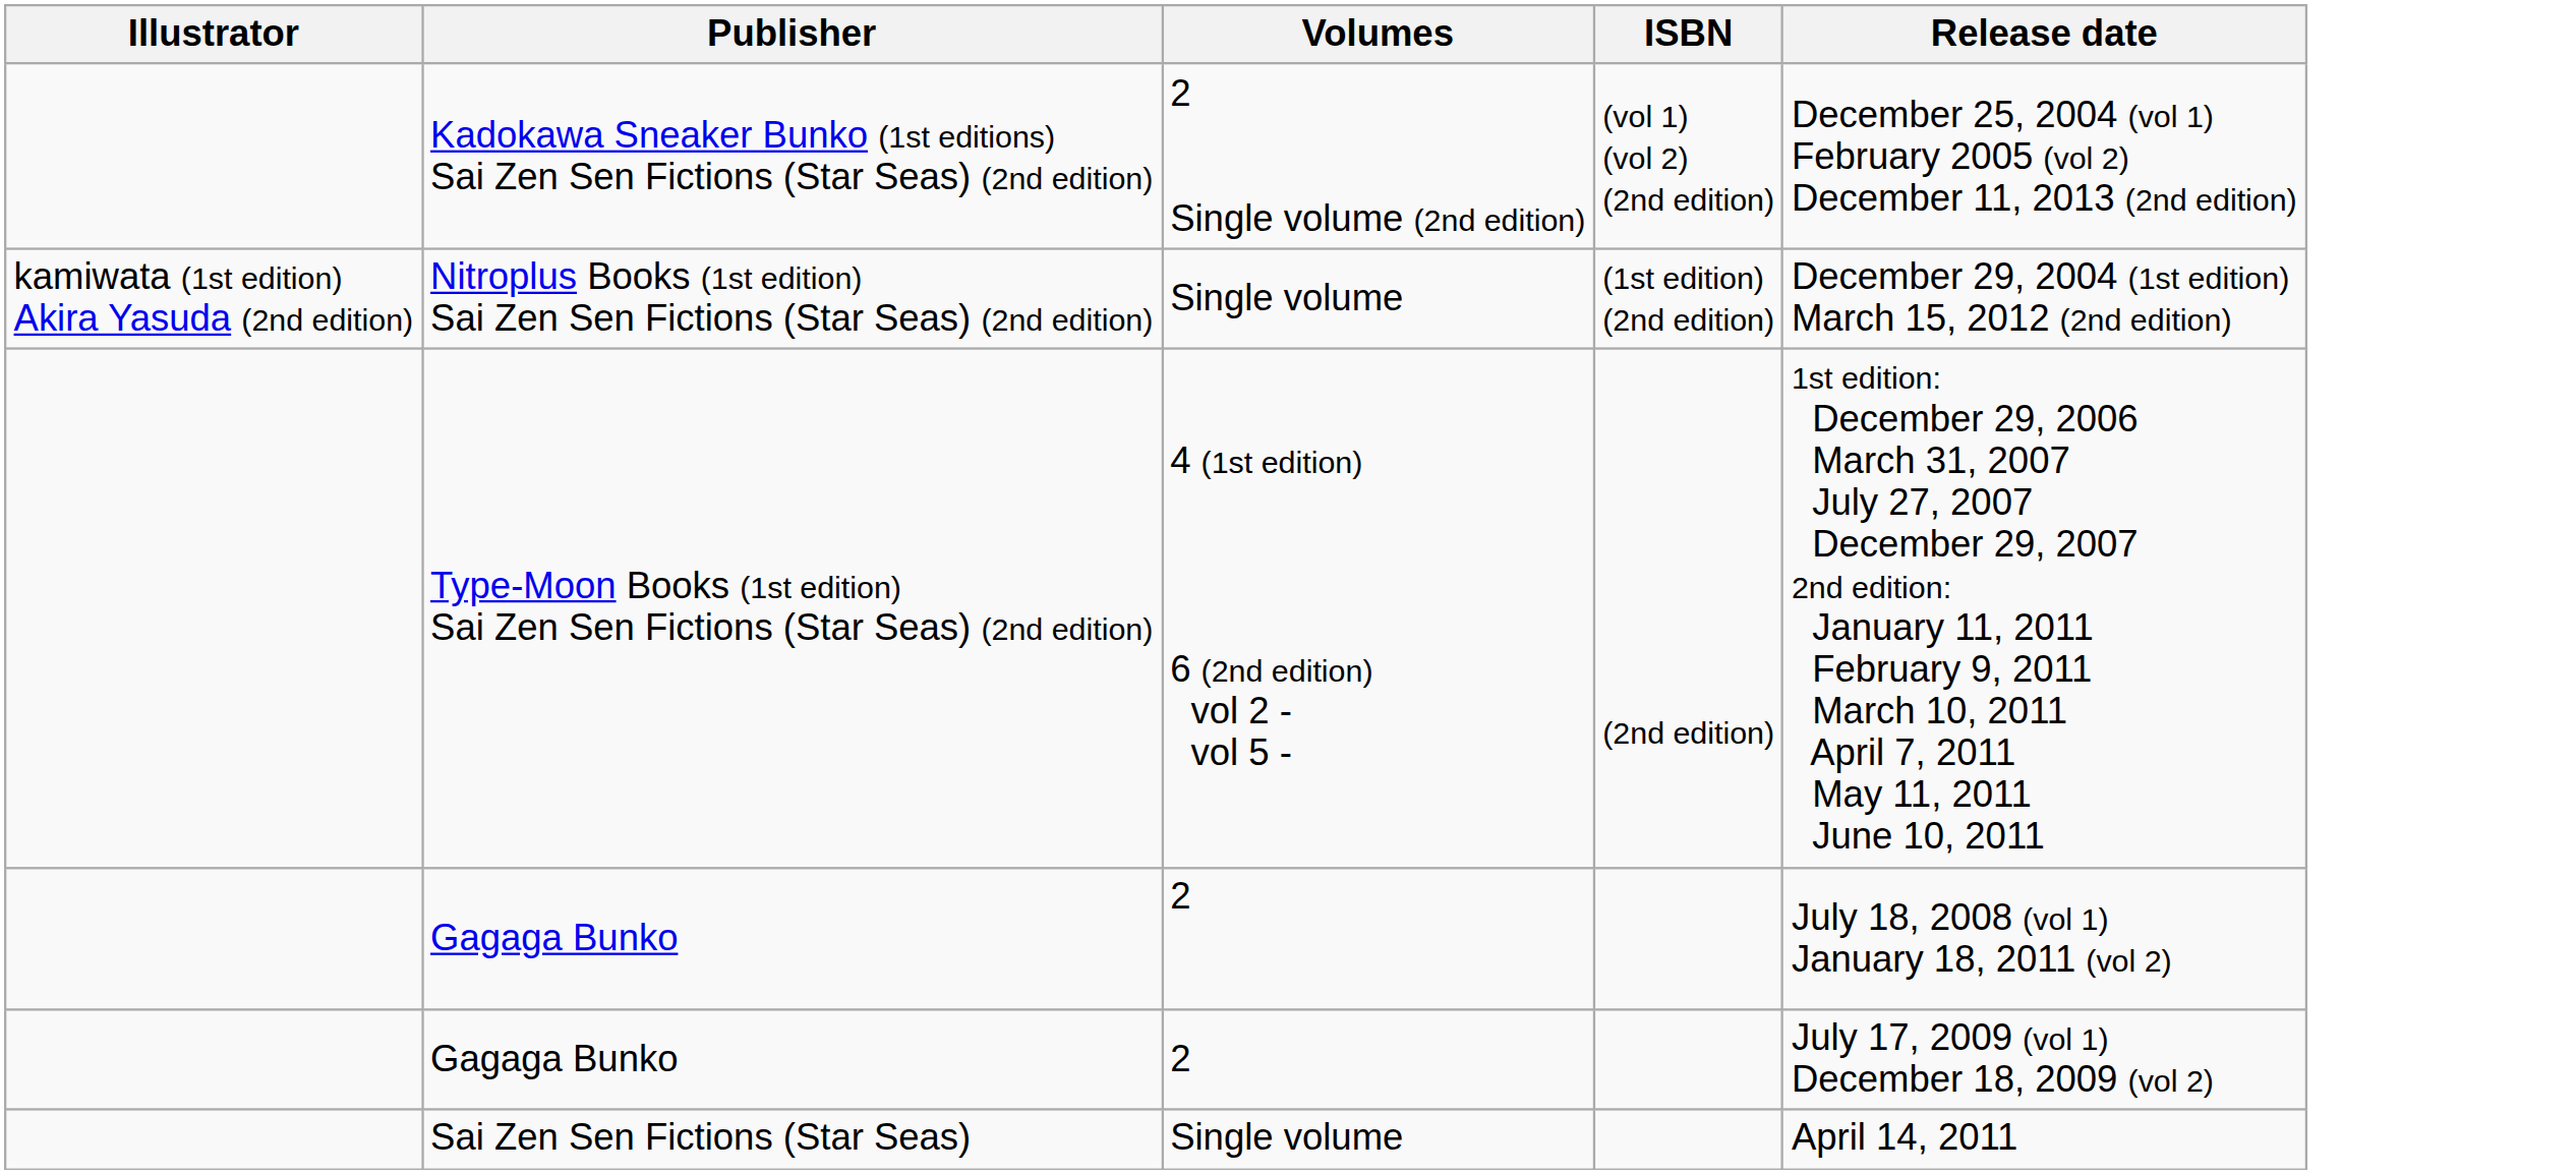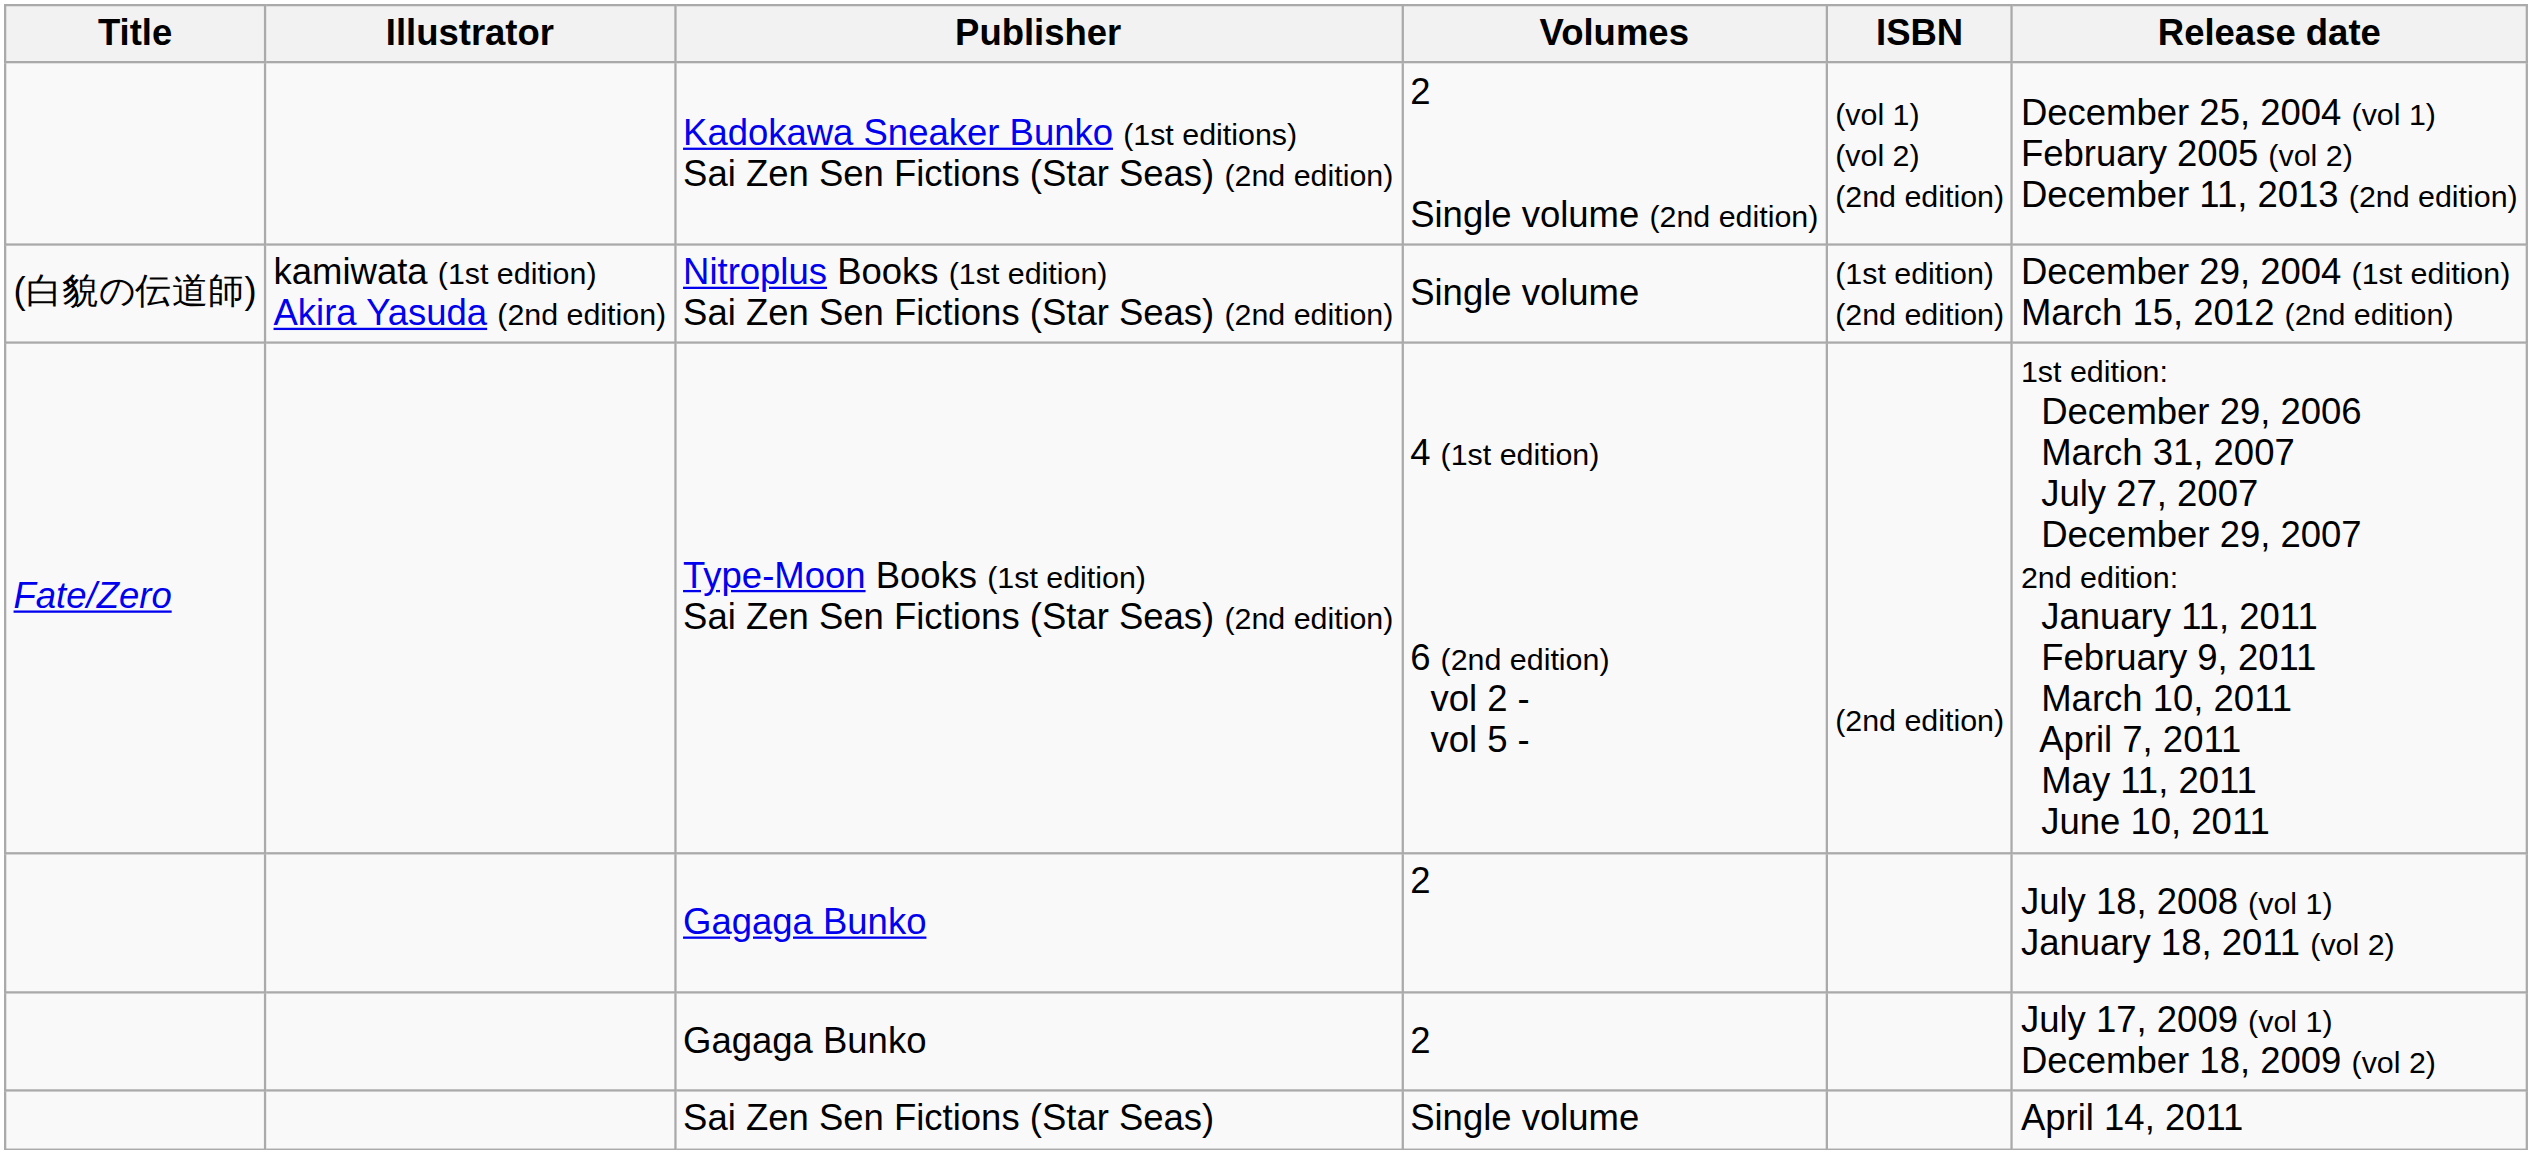+ column: Title | (白貌の伝道師) | Fate/Zero
